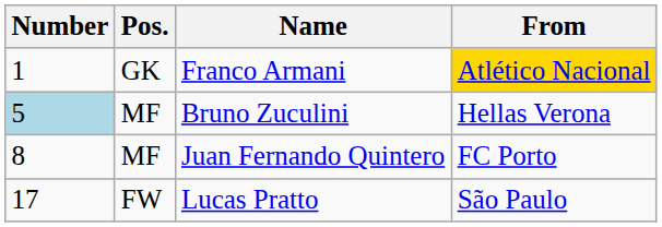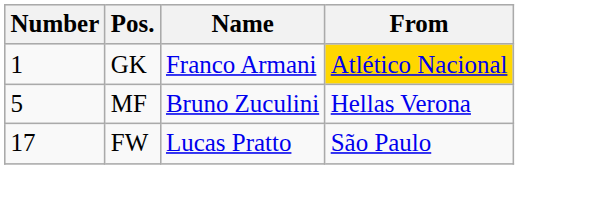Bruno Zuculini | Number: lightblue background -> no background
- row: 8 | MF | Juan Fernando Quintero | FC Porto
